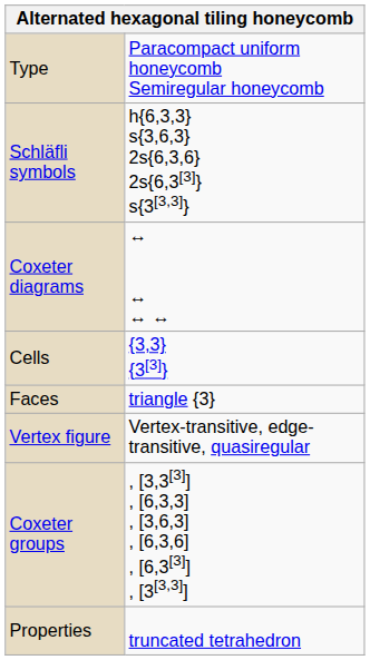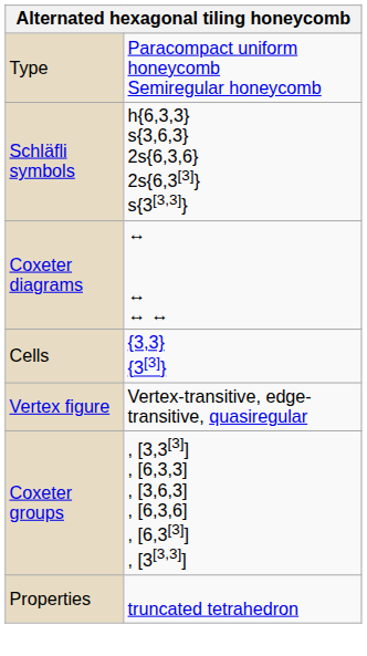- row: Faces | triangle {3}
